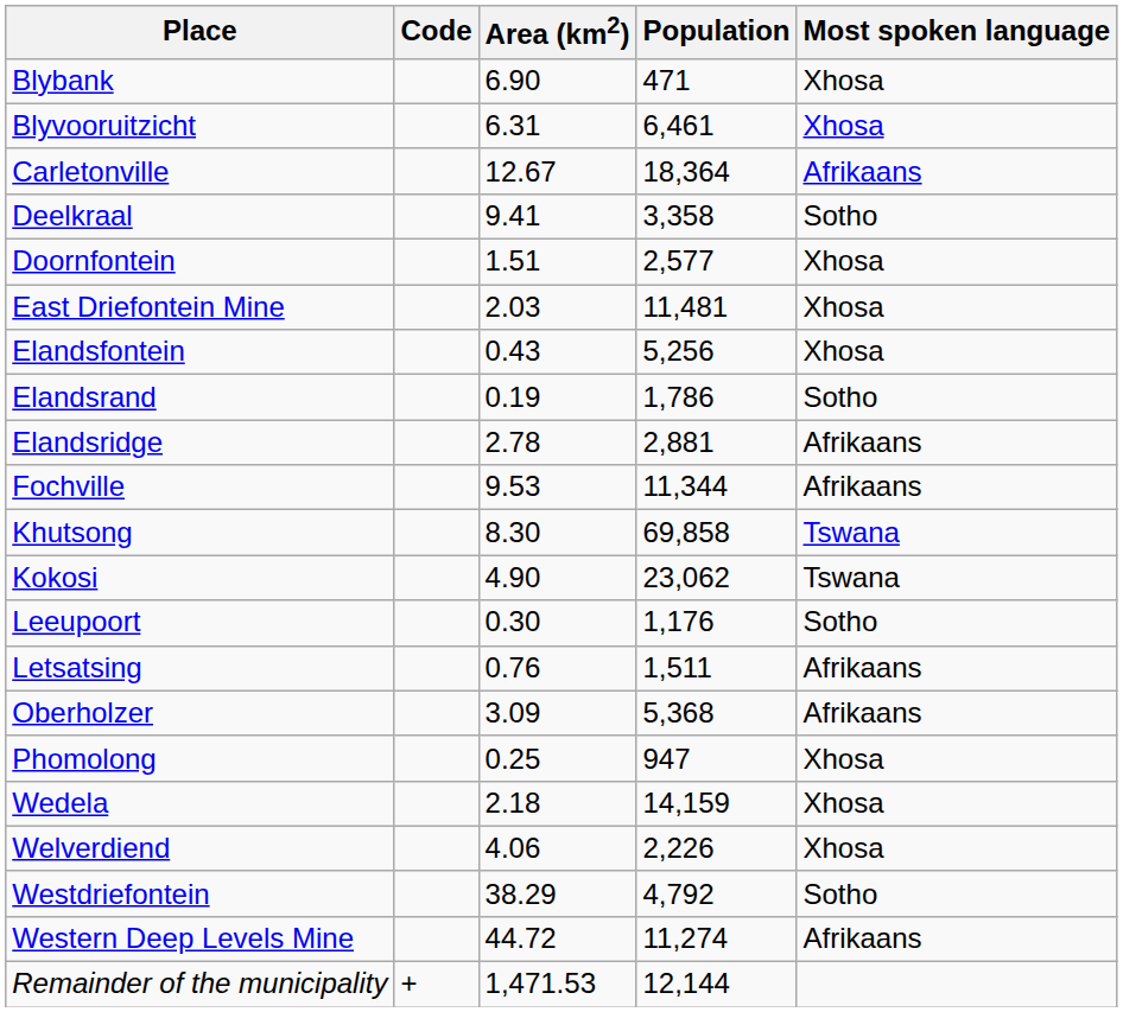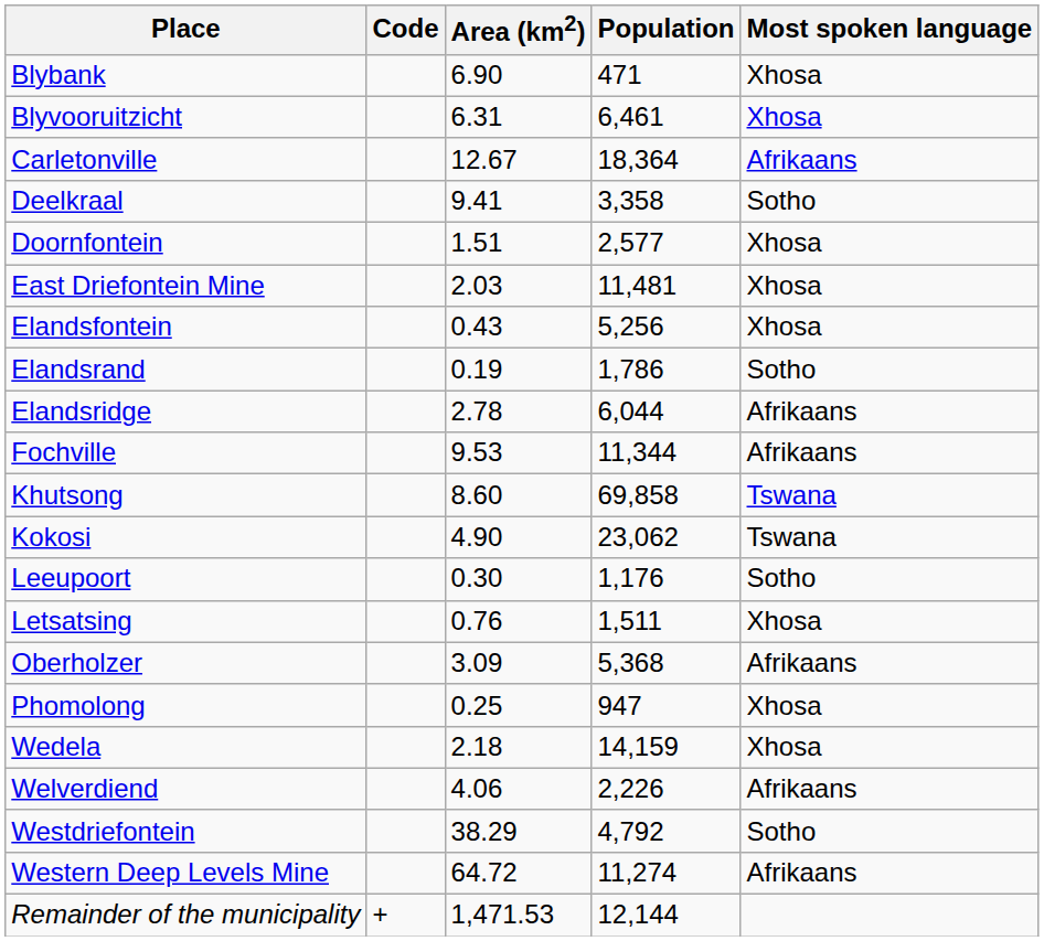Elandsridge | Population: 2,881 -> 6,044
Khutsong | Area (km2): 8.30 -> 8.60
Letsatsing | Most spoken language: Afrikaans -> Xhosa
Welverdiend | Most spoken language: Xhosa -> Afrikaans
Western Deep Levels Mine | Area (km2): 44.72 -> 64.72
